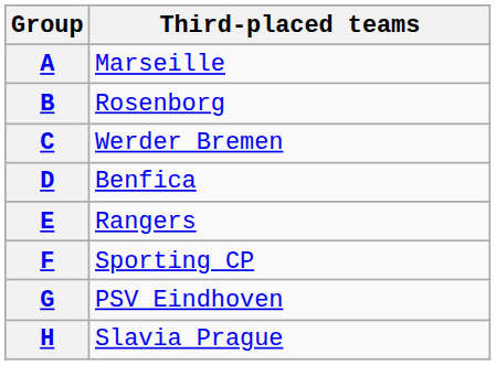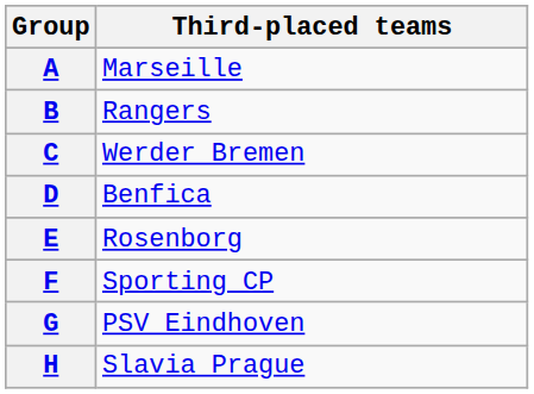B | Third-placed teams: Rosenborg -> Rangers
E | Third-placed teams: Rangers -> Rosenborg
